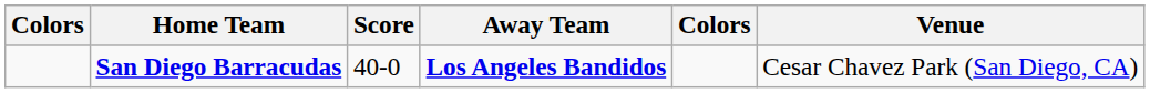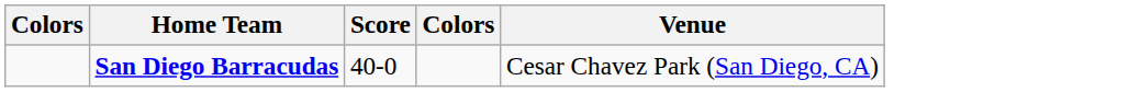- column: Away Team | Los Angeles Bandidos
